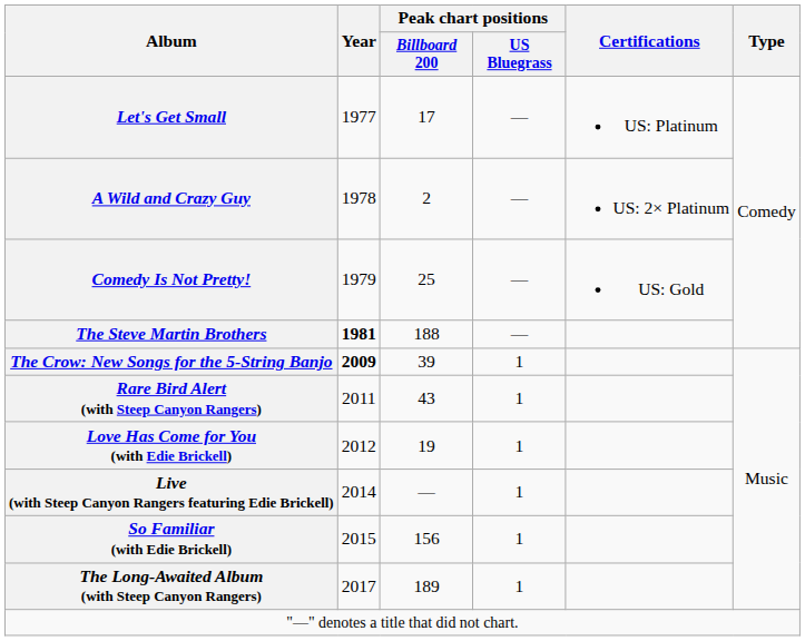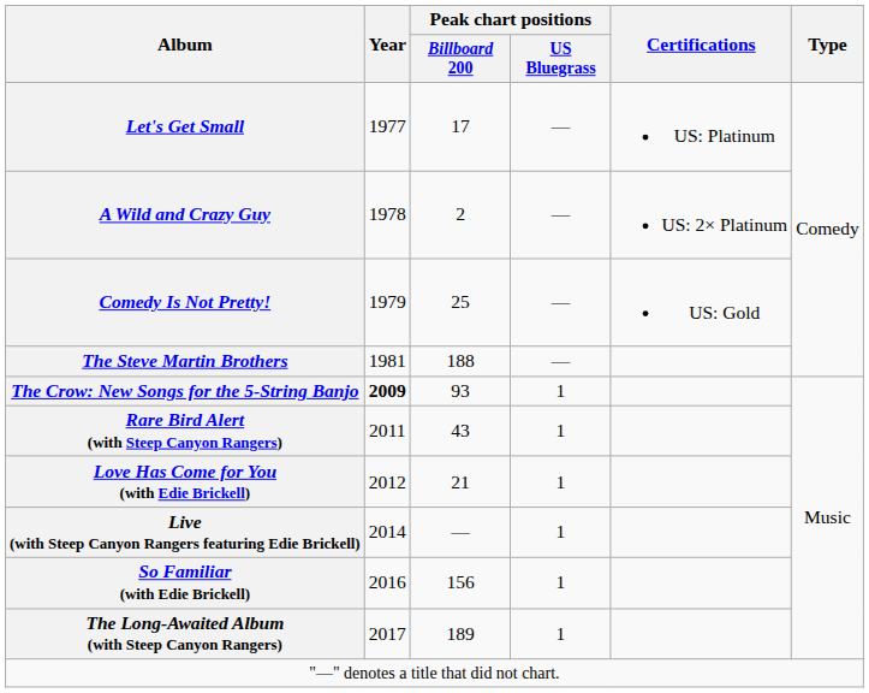The Steve Martin Brothers | Year: bold -> normal
The Crow: New Songs for the 5-String Banjo | Peak chart positions / Billboard 200: 39 -> 93
Love Has Come for You (with Edie Brickell) | Peak chart positions / Billboard 200: 19 -> 21
So Familiar (with Edie Brickell) | Year: 2015 -> 2016
